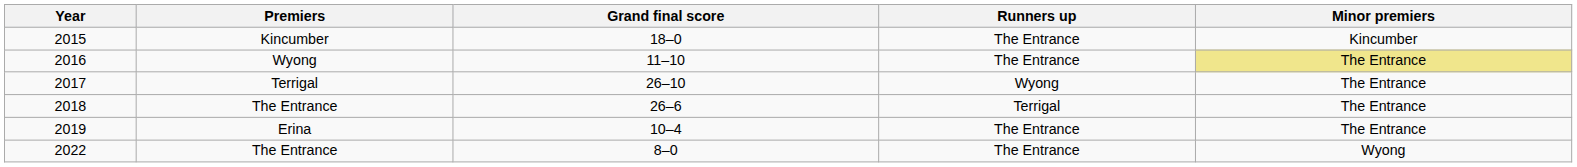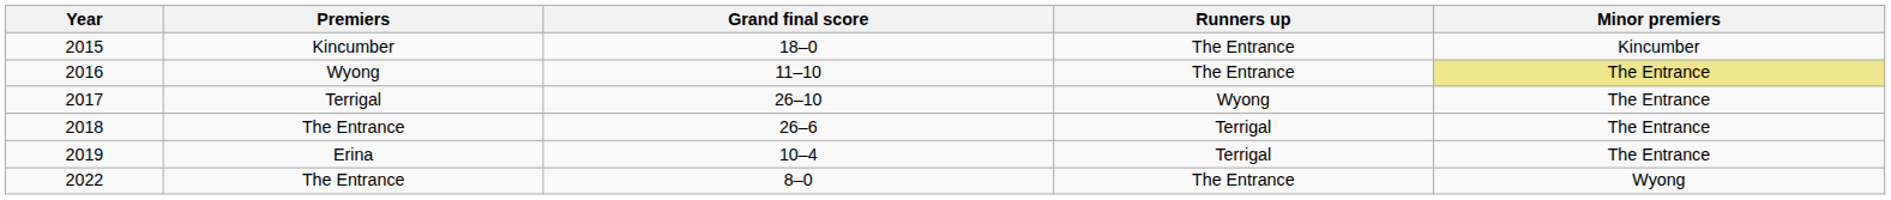2019 | Runners up: The Entrance -> Terrigal
